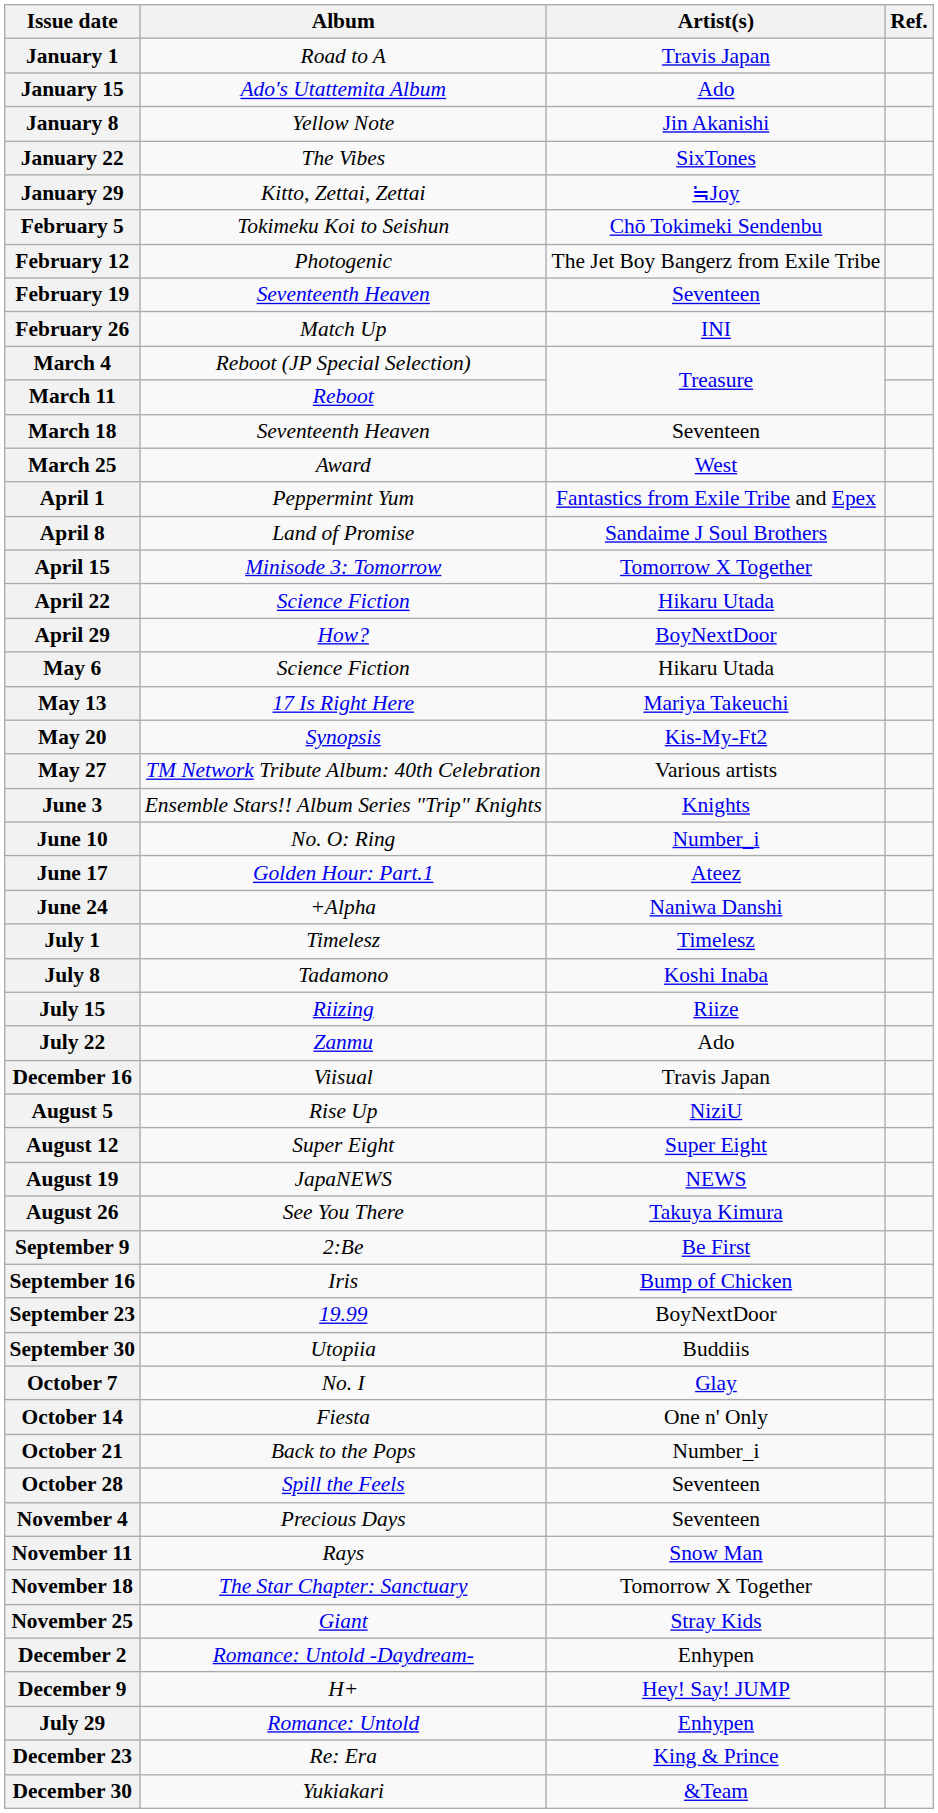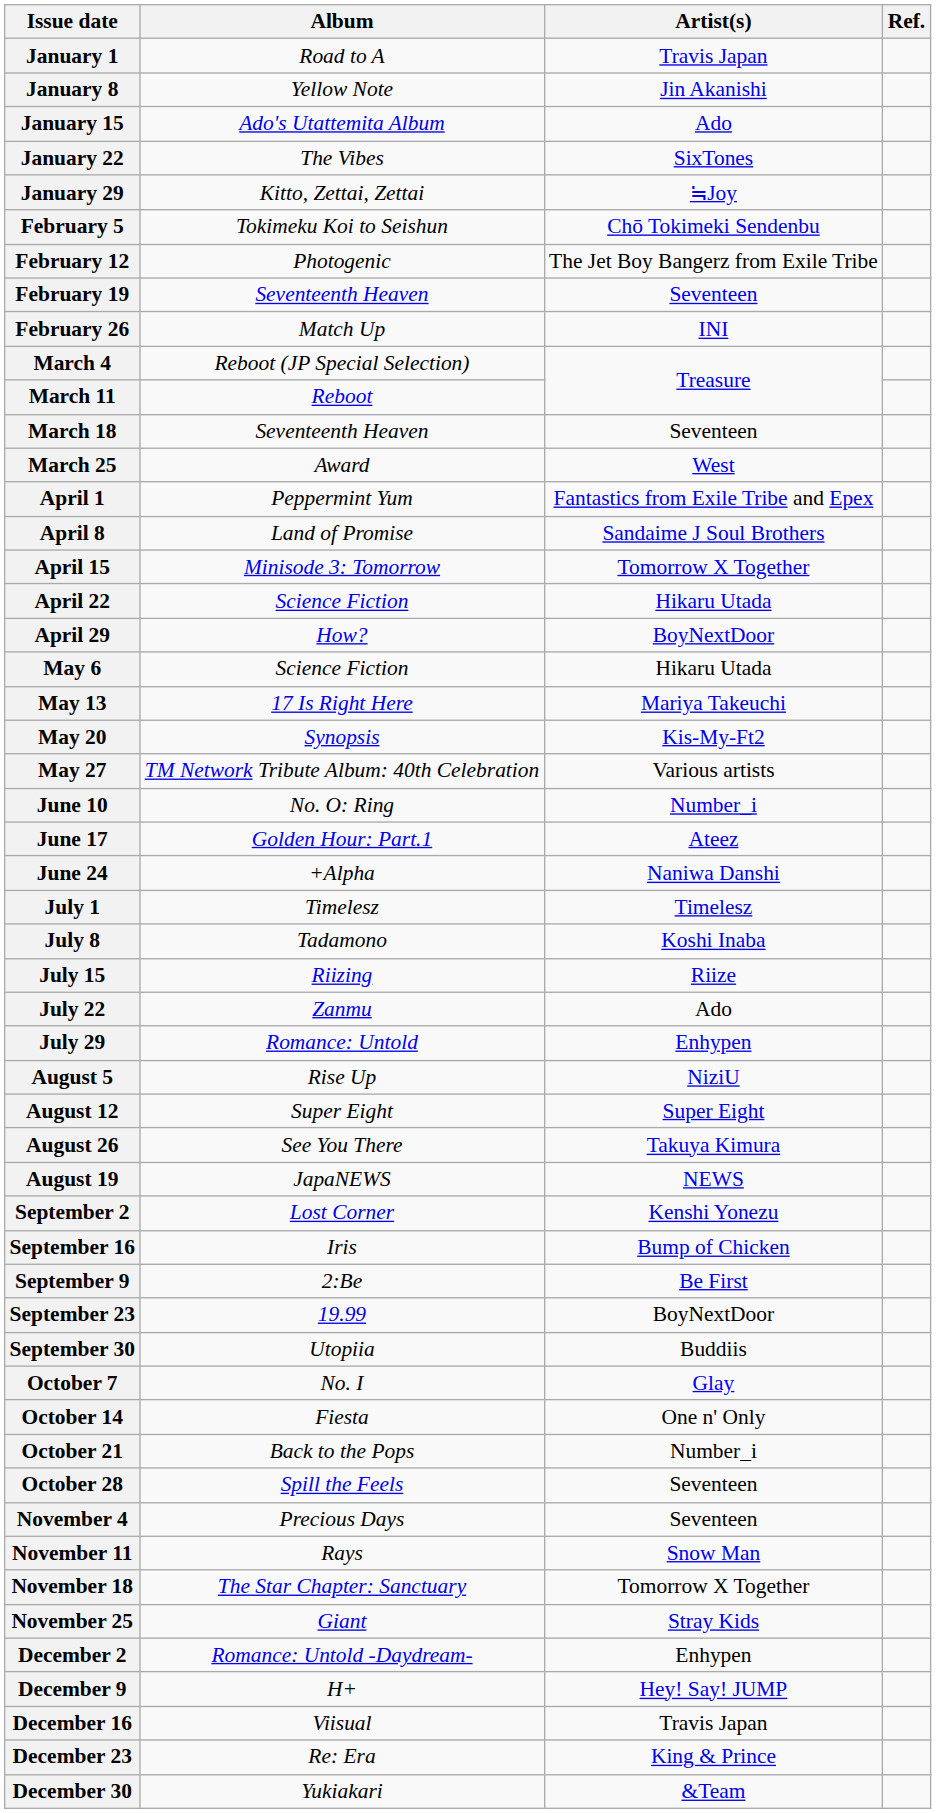rows swapped: January 8 <-> January 15
- row: June 3 | Ensemble Stars!! Album Series "Trip" Knights | Knights
rows swapped: July 29 <-> December 16
rows swapped: August 19 <-> August 26
+ row: September 2 | Lost Corner | Kenshi Yonezu
rows swapped: September 9 <-> September 16
